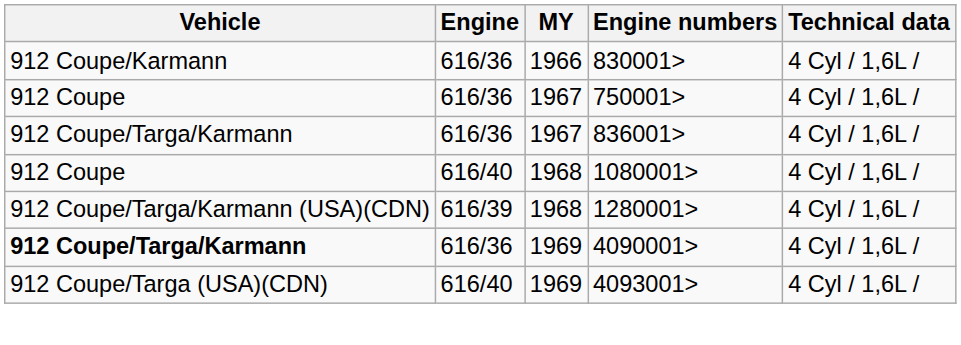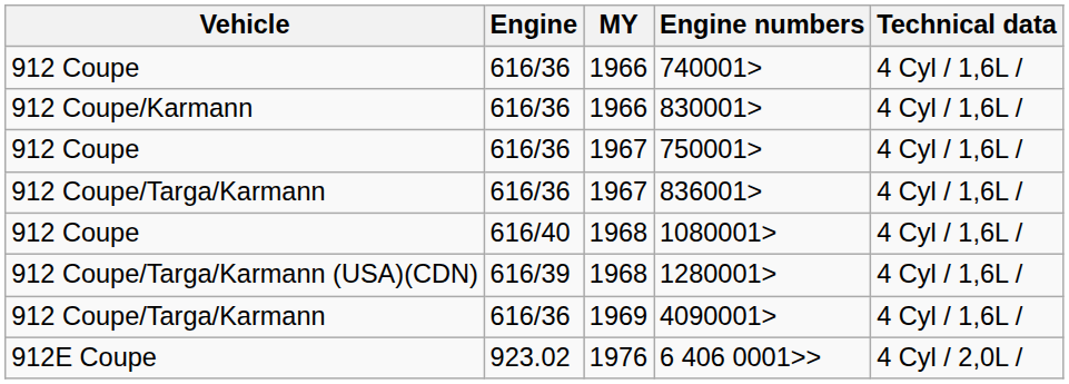+ row: 912 Coupe | 616/36 | 1966 | 740001> | 4 Cyl / 1,6L /
4090001> | Vehicle: bold -> normal
- row: 912 Coupe/Targa (USA)(CDN) | 616/40 | 1969 | 4093001> | 4 Cyl / 1,6L /
+ row: 912E Coupe | 923.02 | 1976 | 6 406 0001>> | 4 Cyl / 2,0L /
